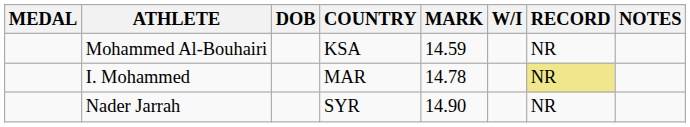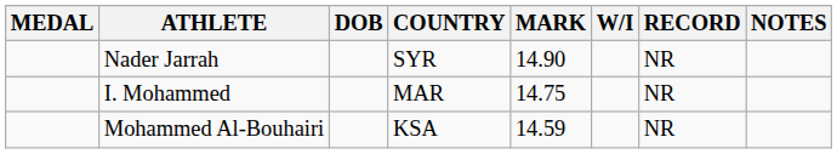rows swapped: Nader Jarrah <-> Mohammed Al-Bouhairi
I. Mohammed | MARK: 14.78 -> 14.75
I. Mohammed | RECORD: khaki background -> no background
